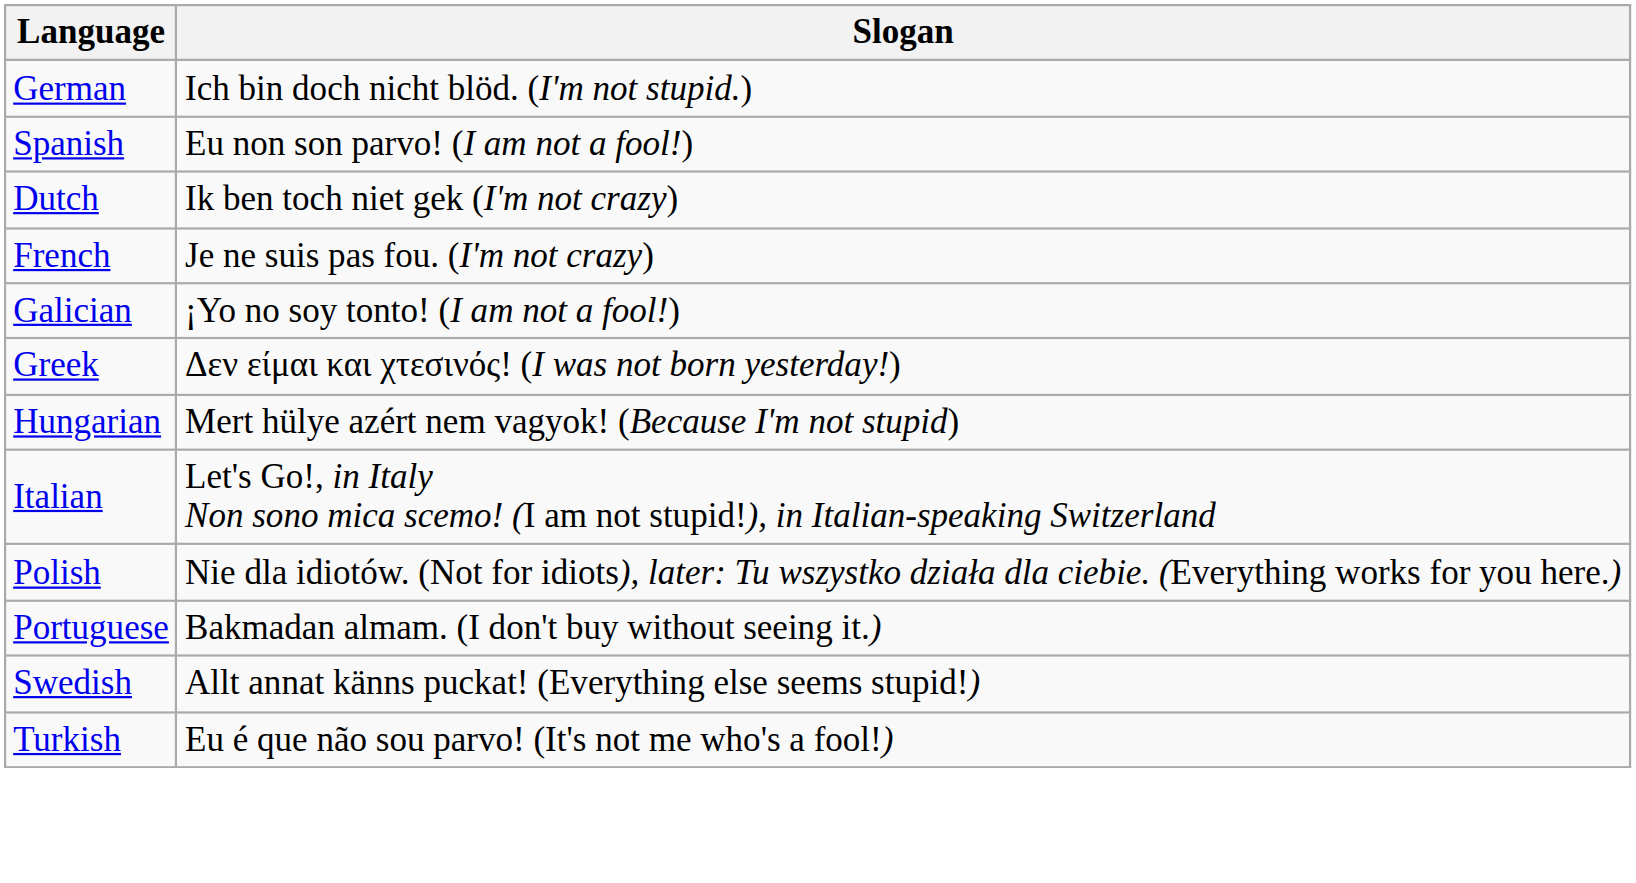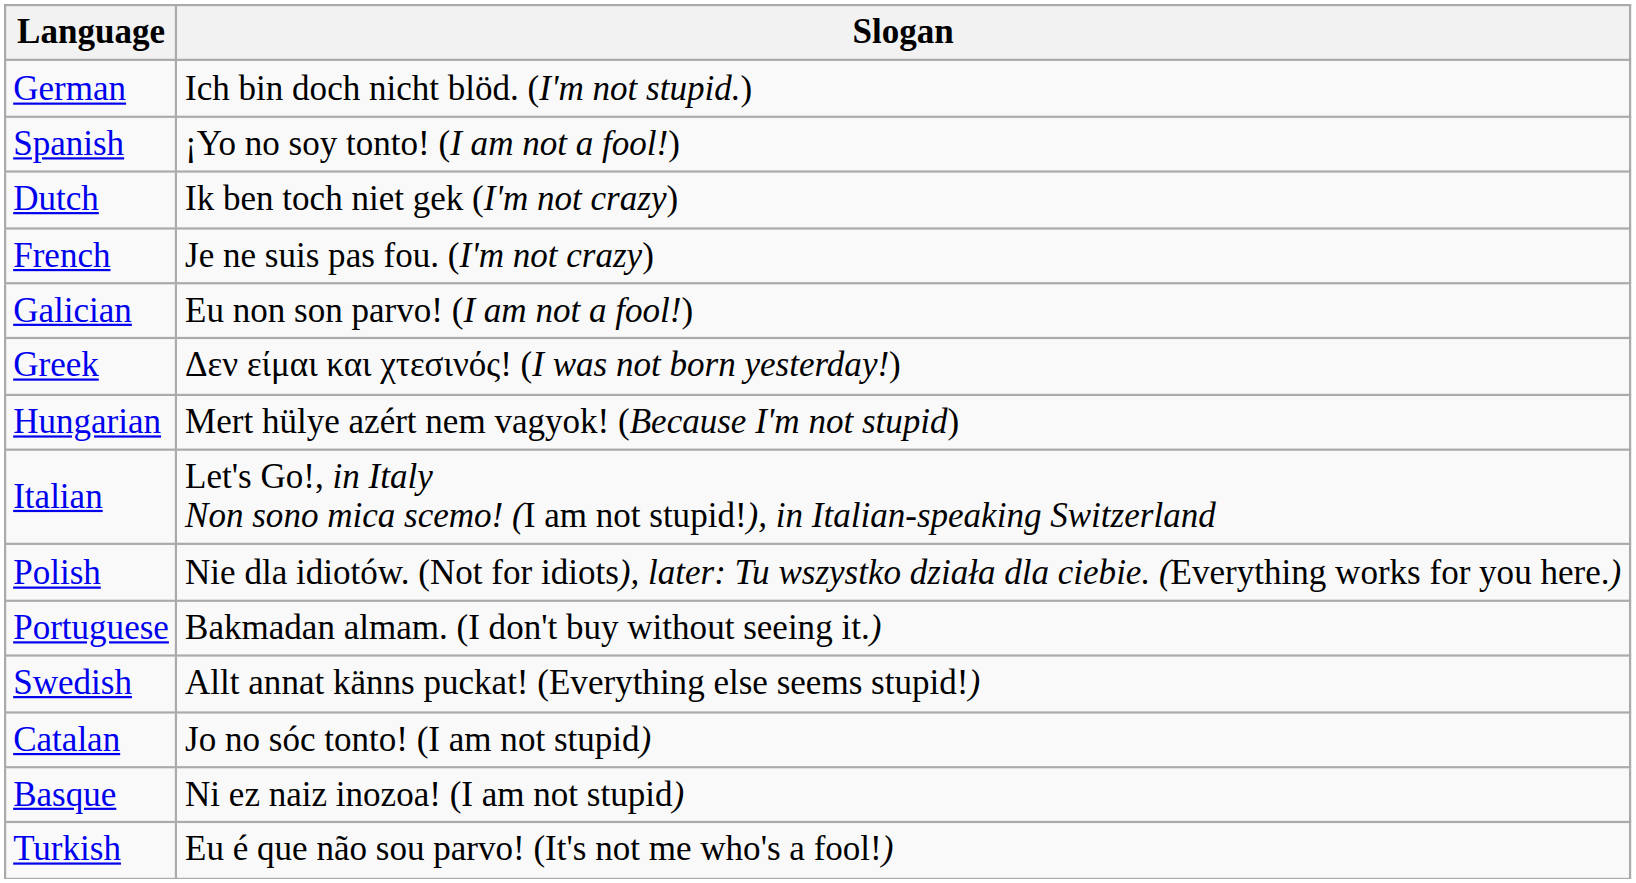Spanish | Slogan: Eu non son parvo! (I am not a fool!) -> ¡Yo no soy tonto! (I am not a fool!)
Galician | Slogan: ¡Yo no soy tonto! (I am not a fool!) -> Eu non son parvo! (I am not a fool!)
+ row: Catalan | Jo no sóc tonto! (I am not stupid)
+ row: Basque | Ni ez naiz inozoa! (I am not stupid)
